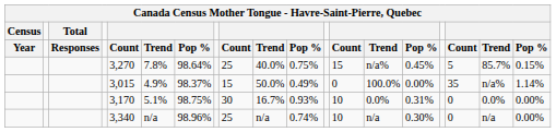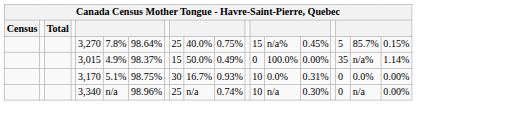- row: Year | Responses | Count | Trend | Pop % | Count | Trend | Pop % | Count | Trend | Pop % | Count | Trend | Pop %
